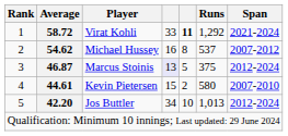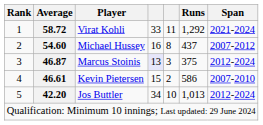Virat Kohli | column 5: bold -> normal
Michael Hussey | Average: 54.62 -> 54.60
Michael Hussey | Runs: 537 -> 437
Marcus Stoinis | column 5: 5 -> 3
Kevin Pietersen | Average: 44.61 -> 46.61
Kevin Pietersen | Runs: 580 -> 586
